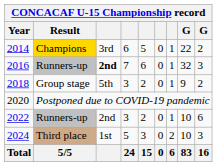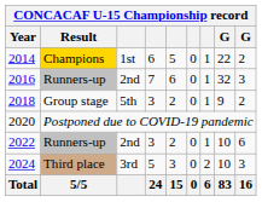2014 | column 3: 3rd -> 1st
2016 | column 3: bold -> normal
2024 | column 3: 1st -> 3rd
